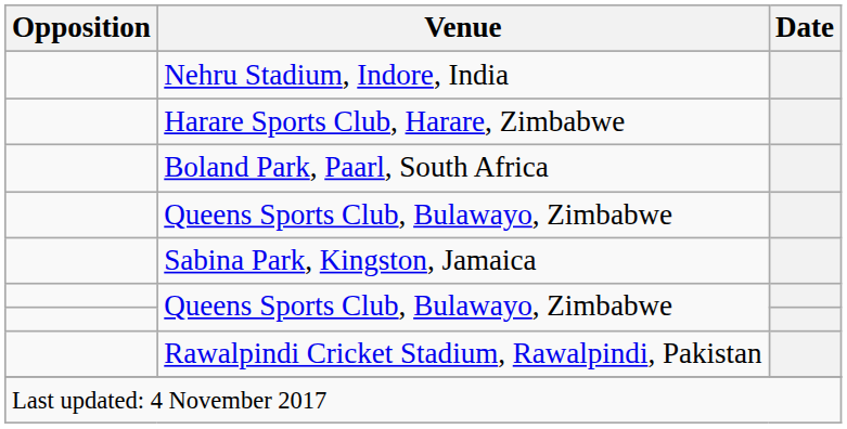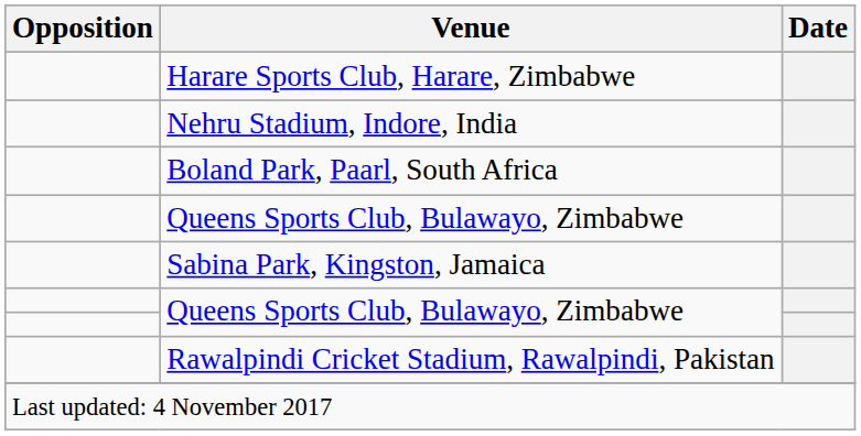rows swapped: Nehru Stadium, Indore, India <-> Harare Sports Club, Harare, Zimbabwe
